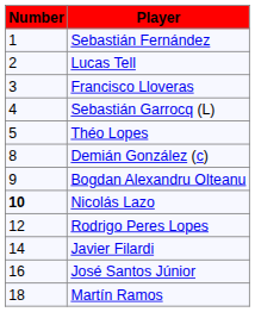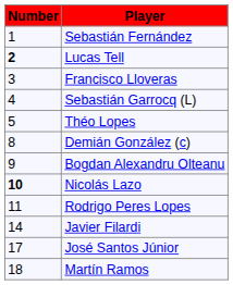Lucas Tell | Number: normal -> bold
Rodrigo Peres Lopes | Number: 12 -> 11
José Santos Júnior | Number: 16 -> 17
